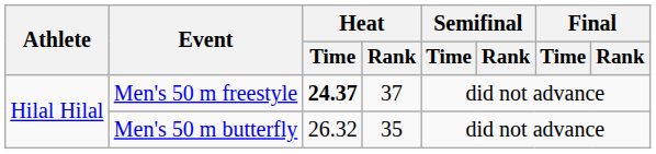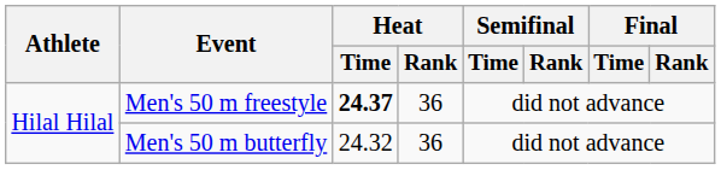Men's 50 m freestyle | Heat / Rank: 37 -> 36
Men's 50 m butterfly | Heat / Time: 26.32 -> 24.32
Men's 50 m butterfly | Heat / Rank: 35 -> 36
